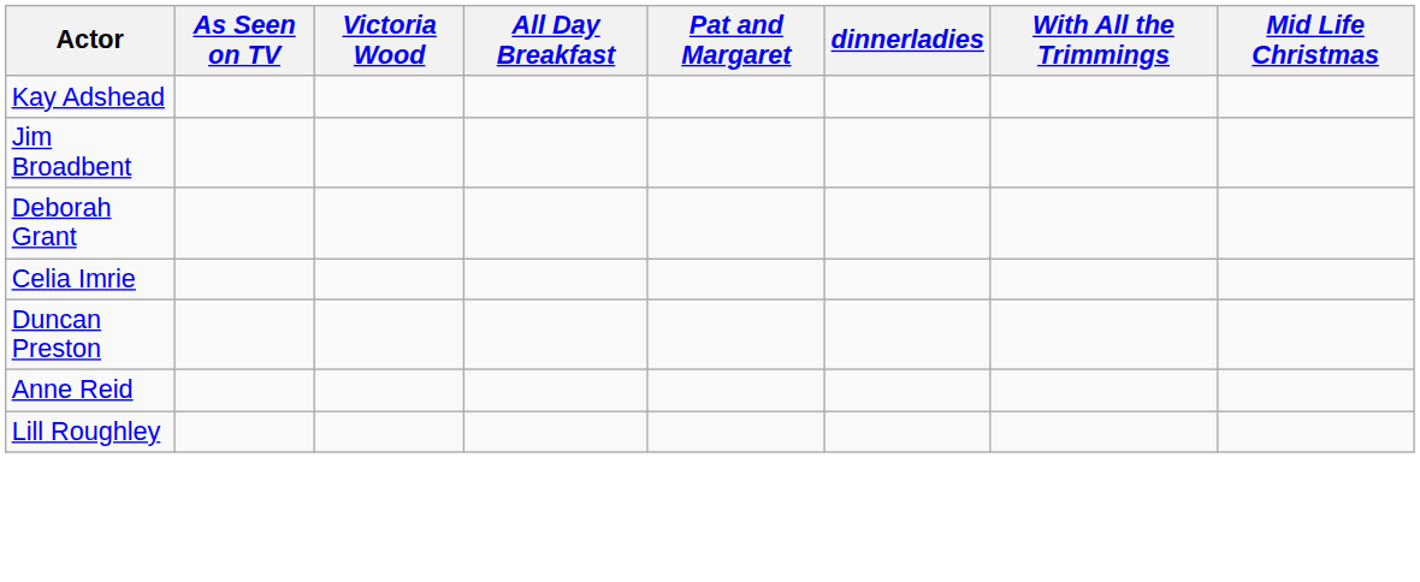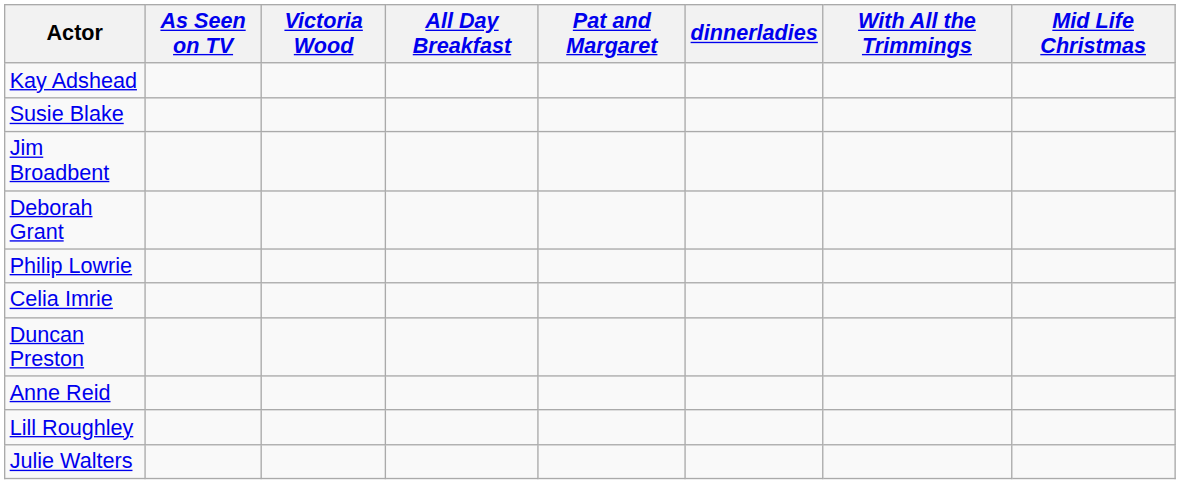+ row: Susie Blake
+ row: Philip Lowrie
+ row: Julie Walters
